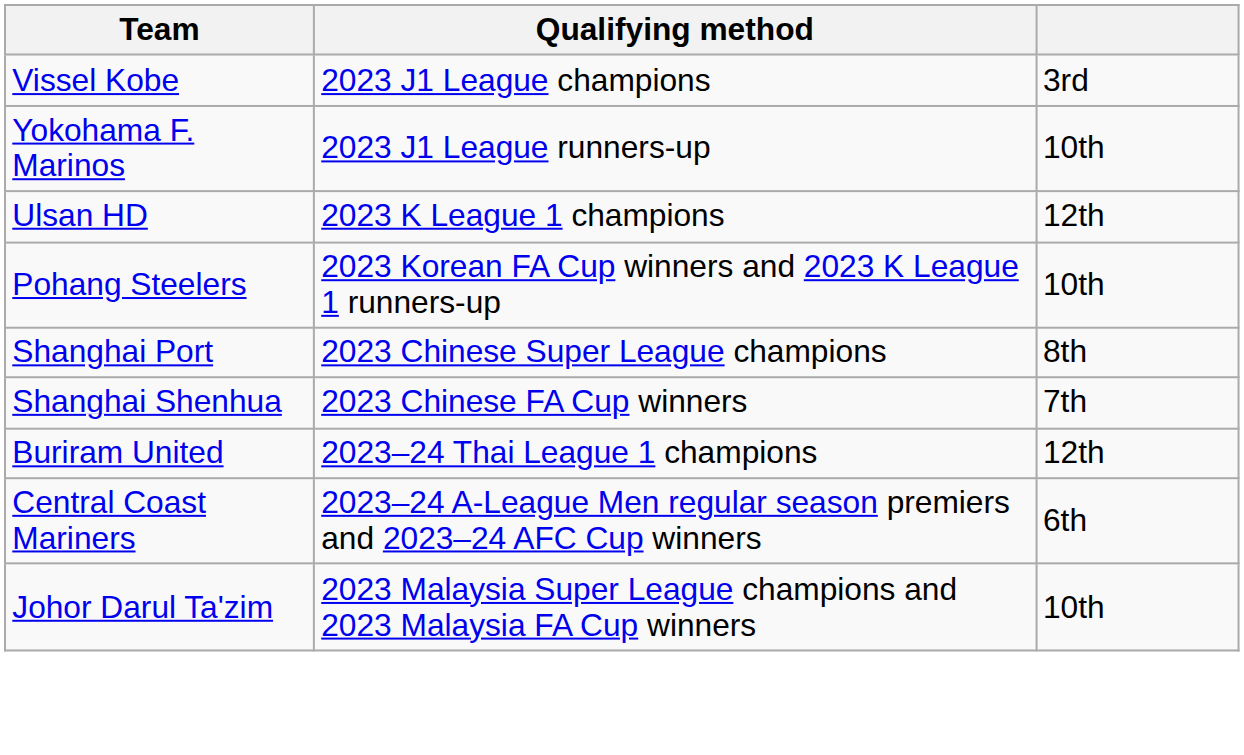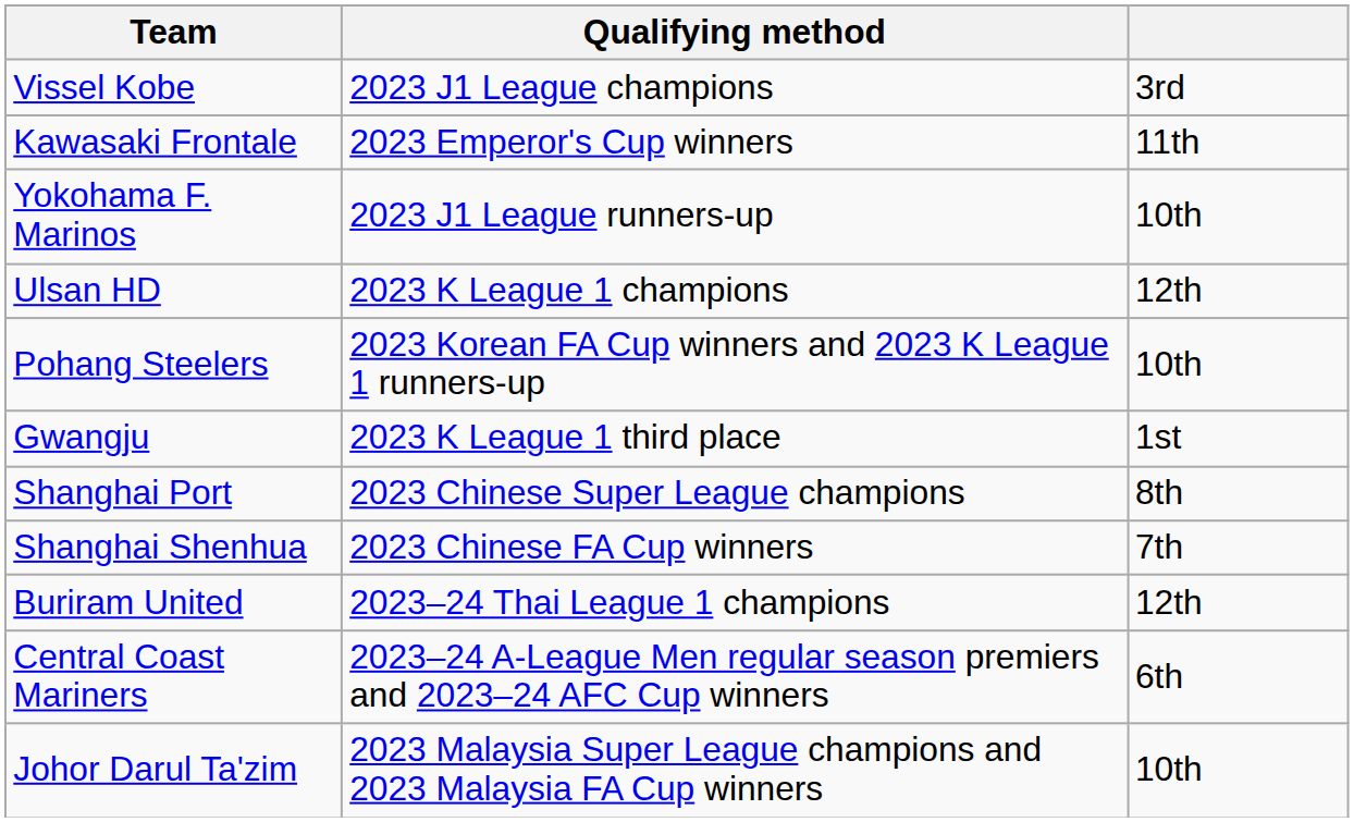+ row: Kawasaki Frontale | 2023 Emperor's Cup winners | 11th
+ row: Gwangju | 2023 K League 1 third place | 1st
